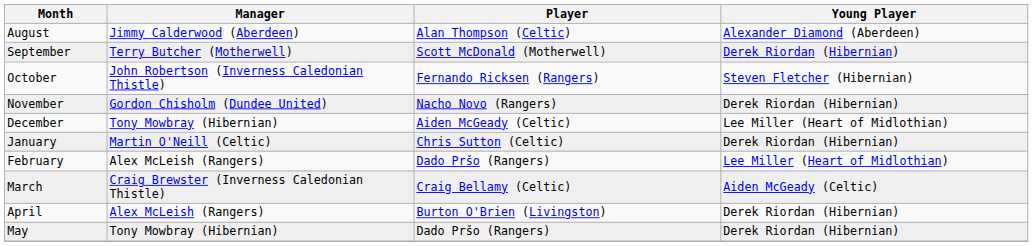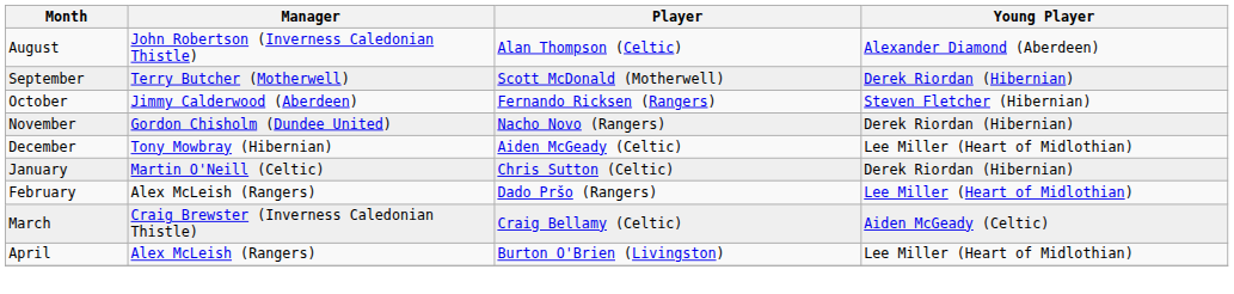August | Manager: Jimmy Calderwood (Aberdeen) -> John Robertson (Inverness Caledonian Thistle)
October | Manager: John Robertson (Inverness Caledonian Thistle) -> Jimmy Calderwood (Aberdeen)
April | Young Player: Derek Riordan (Hibernian) -> Lee Miller (Heart of Midlothian)
- row: May | Tony Mowbray (Hibernian) | Dado Pršo (Rangers) | Derek Riordan (Hibernian)
